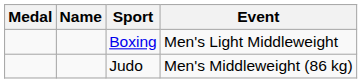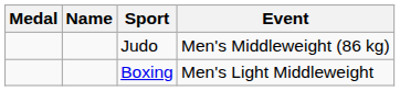rows swapped: Judo <-> Boxing
